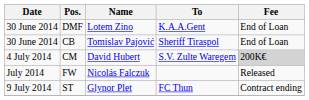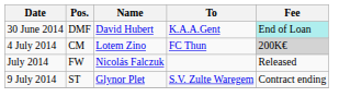DMF | Name: Lotem Zino -> David Hubert
DMF | Fee: no background -> paleturquoise background
- row: 30 June 2014 | CB | Tomislav Pajović | Sheriff Tiraspol | End of Loan
CM | Name: David Hubert -> Lotem Zino
CM | To: S.V. Zulte Waregem -> FC Thun
ST | To: FC Thun -> S.V. Zulte Waregem
